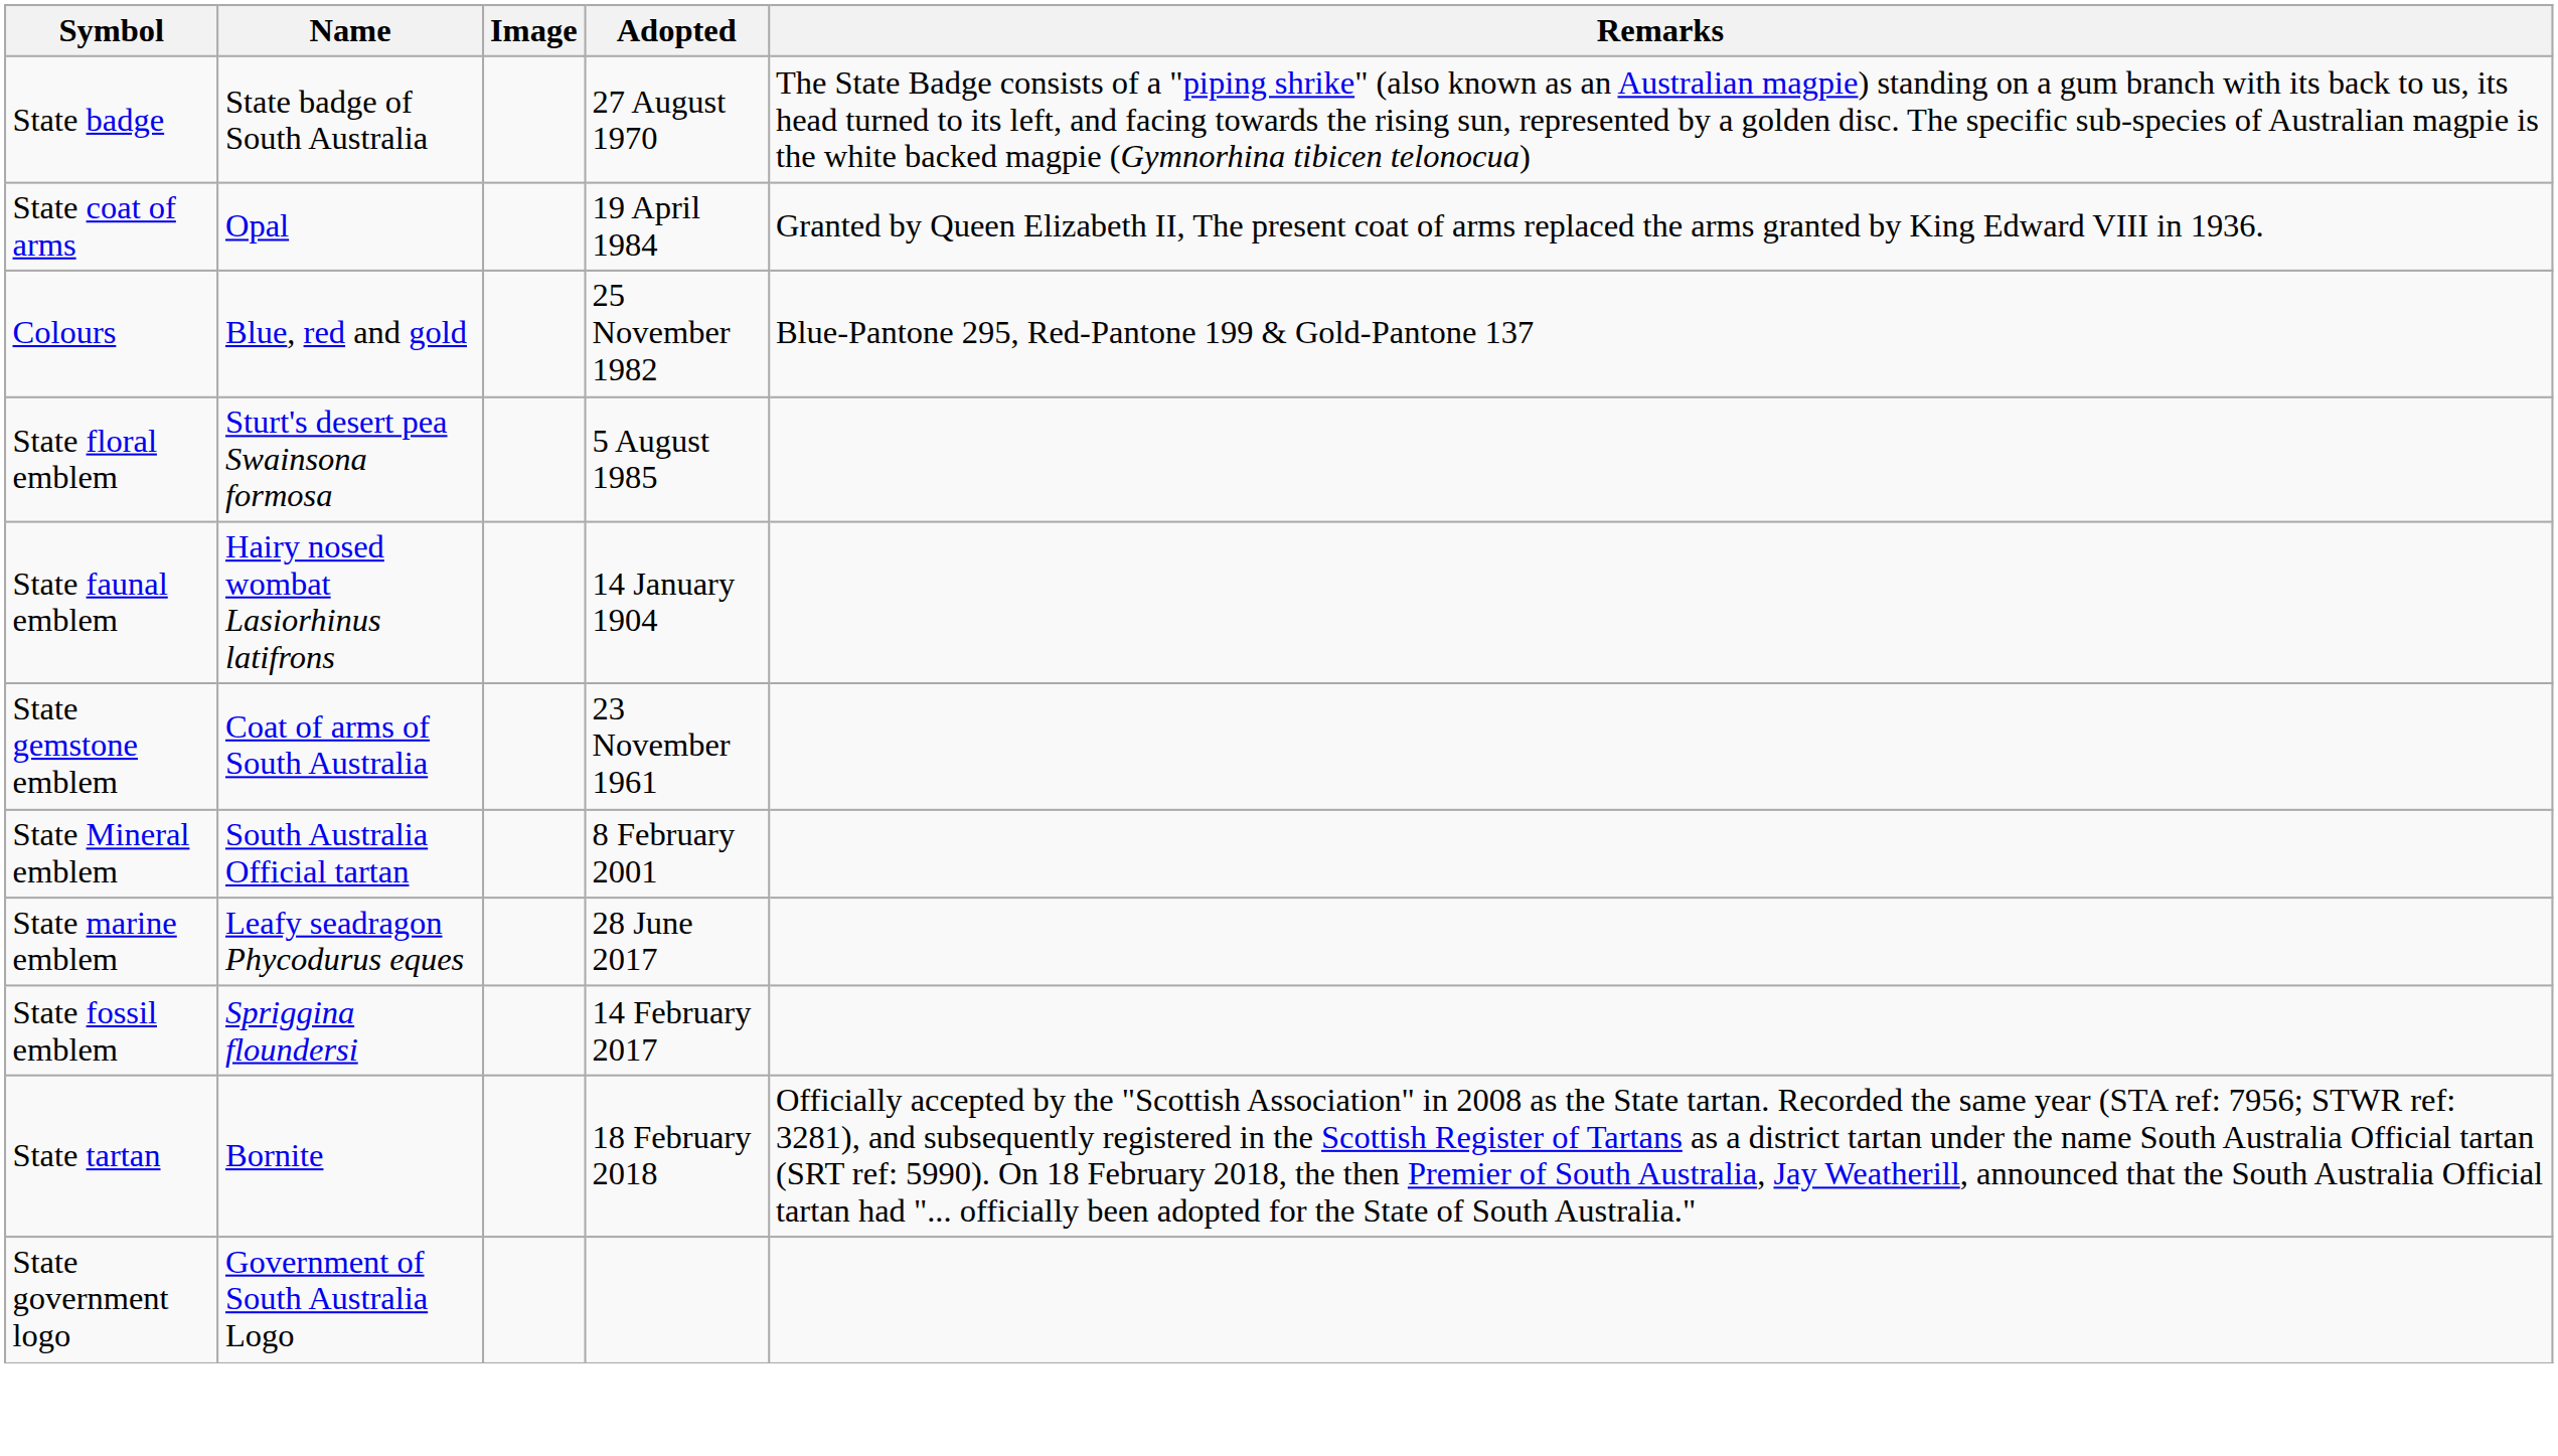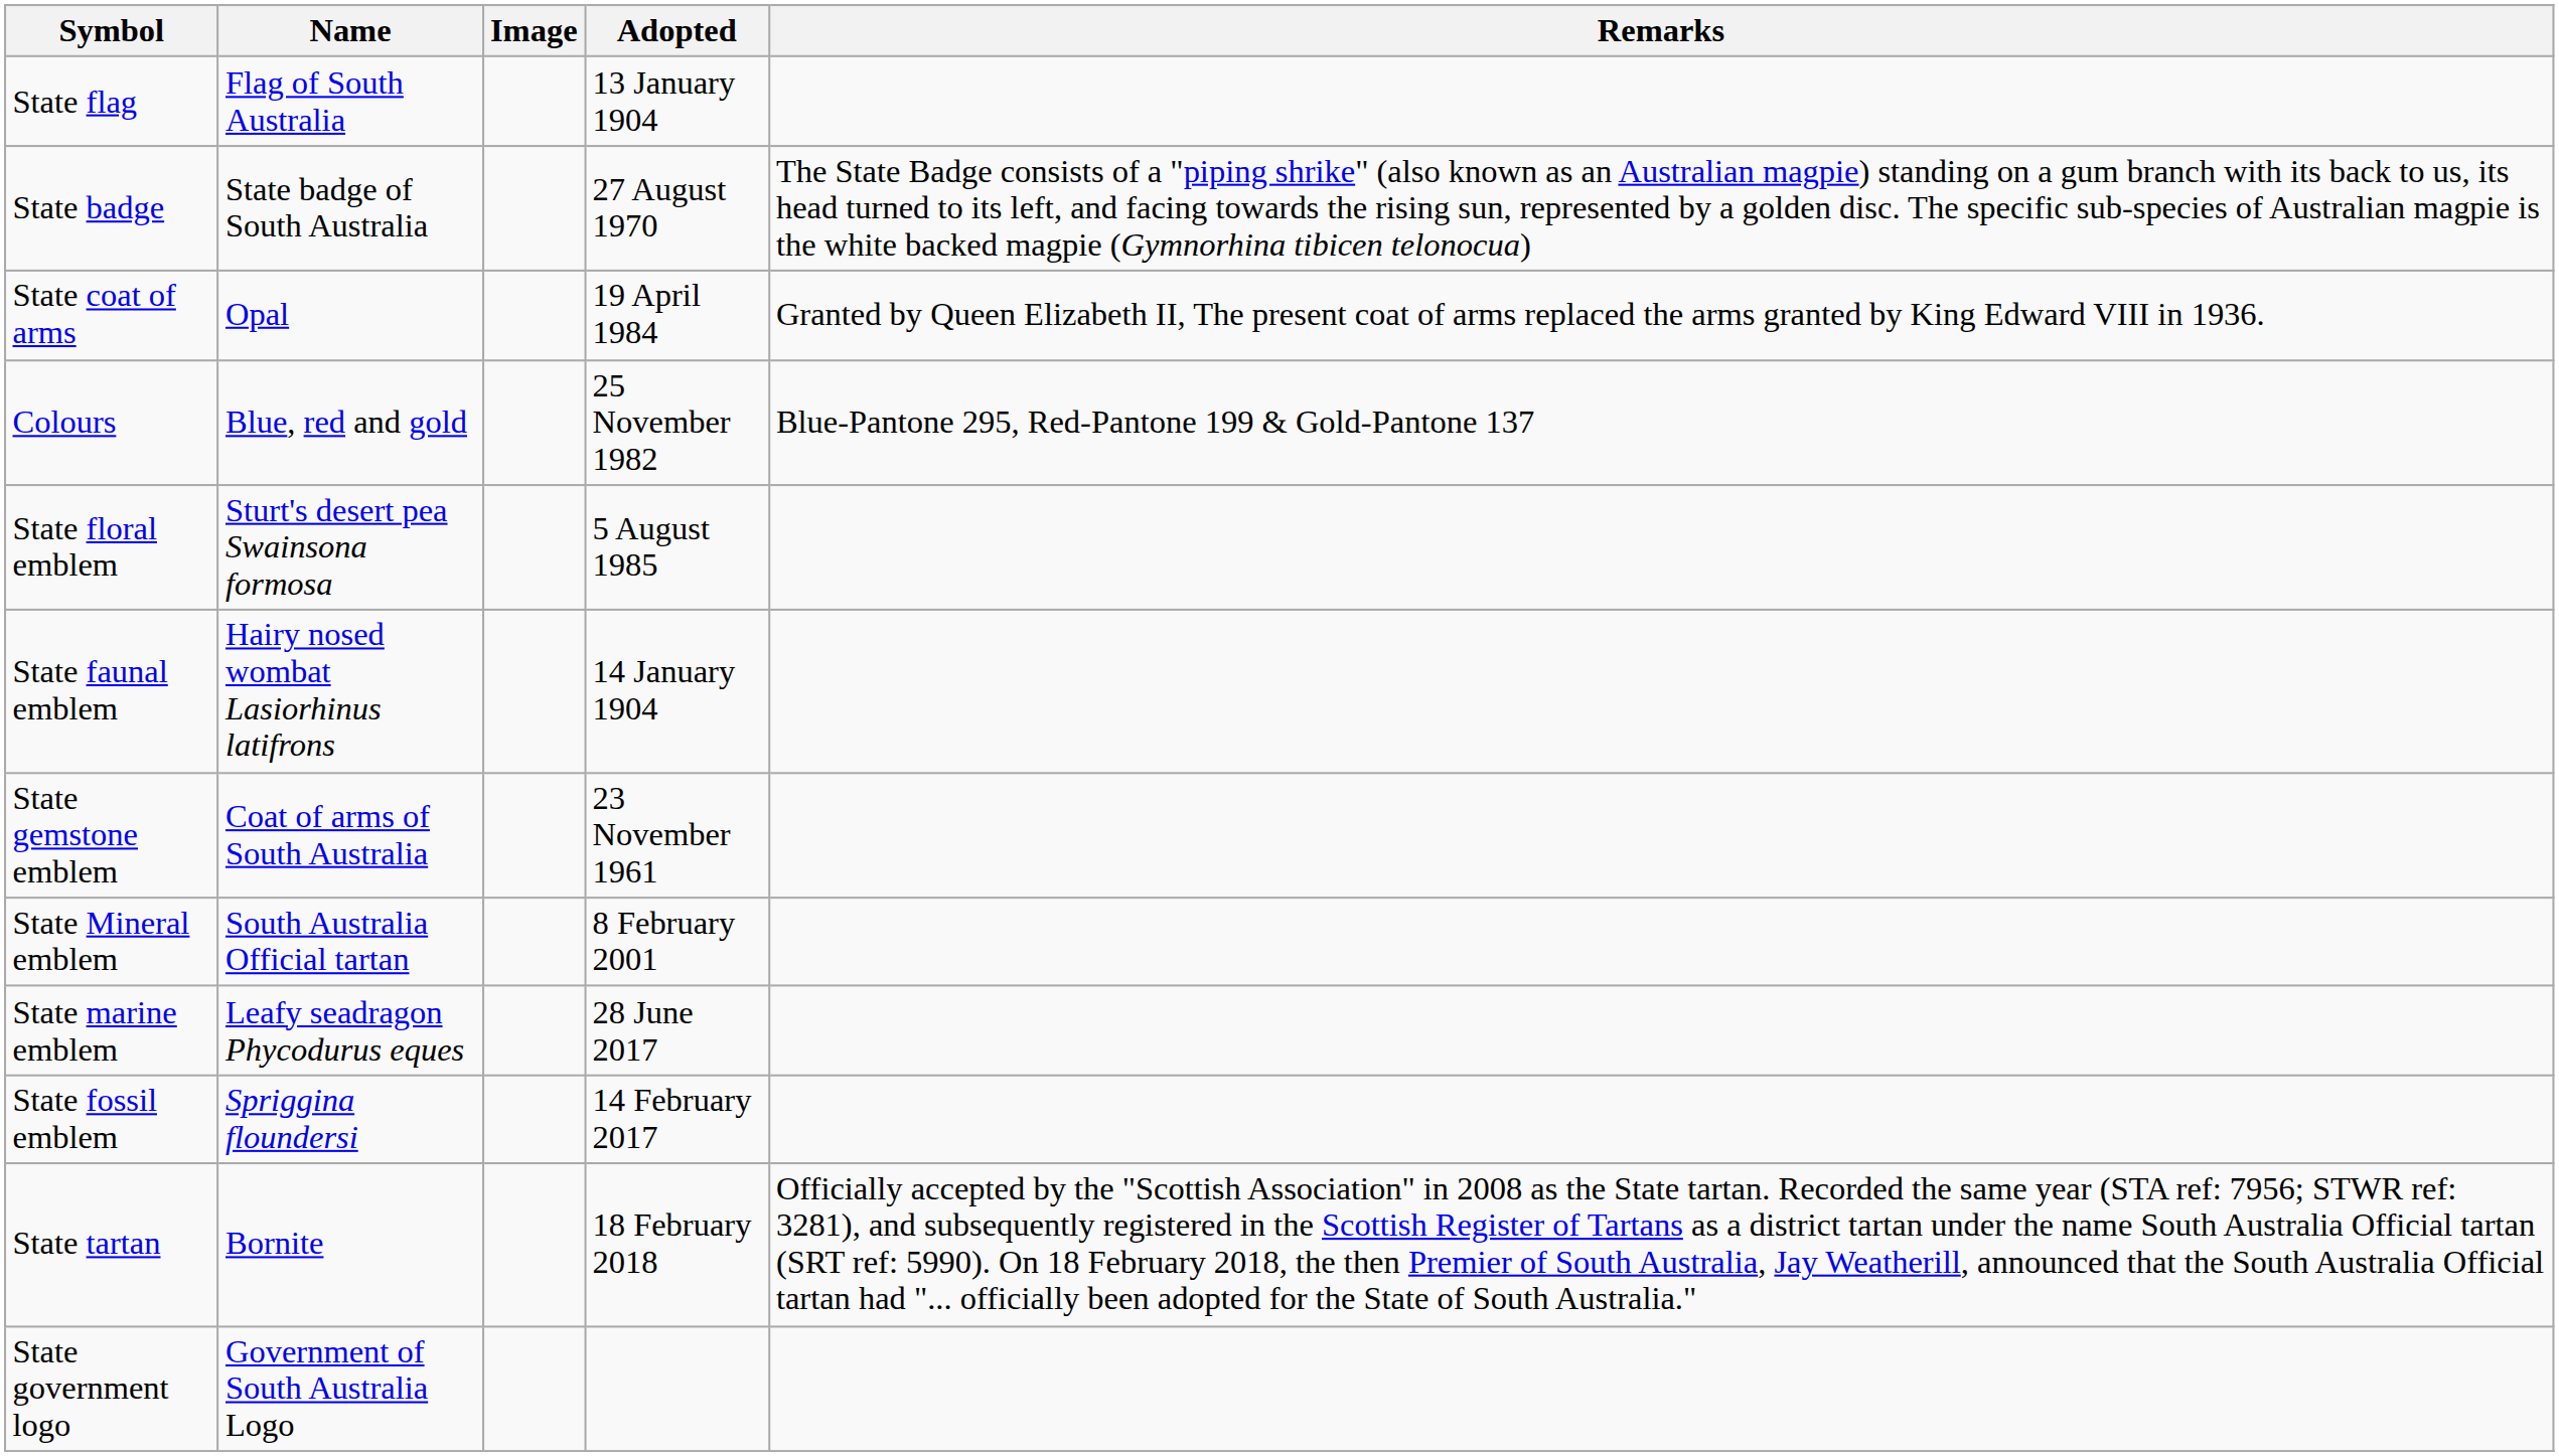+ row: State flag | Flag of South Australia | 13 January 1904
